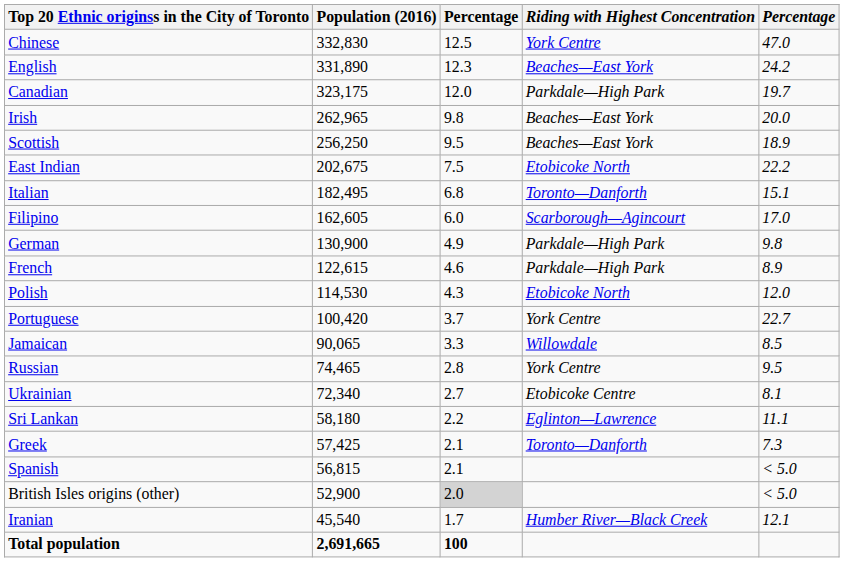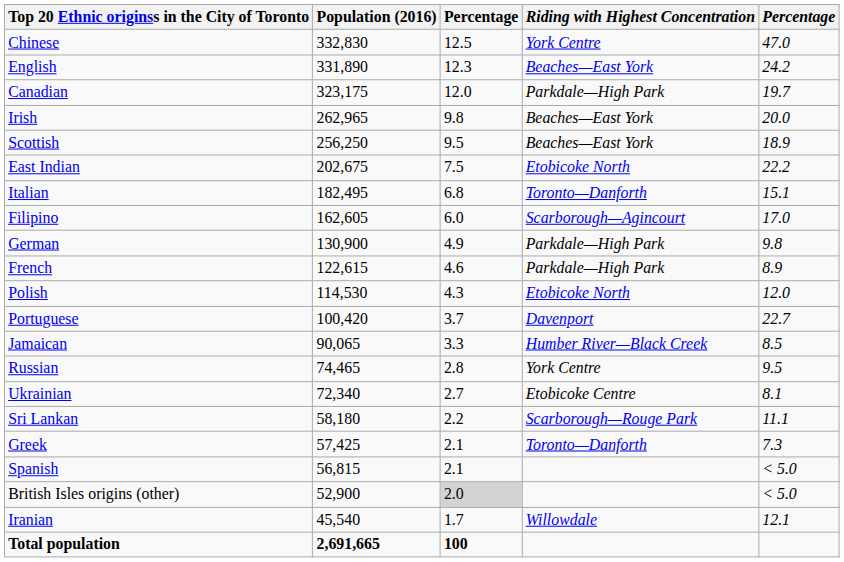Portuguese | Riding with Highest Concentration: York Centre -> Davenport
Jamaican | Riding with Highest Concentration: Willowdale -> Humber River—Black Creek
Sri Lankan | Riding with Highest Concentration: Eglinton—Lawrence -> Scarborough—Rouge Park
Iranian | Riding with Highest Concentration: Humber River—Black Creek -> Willowdale
